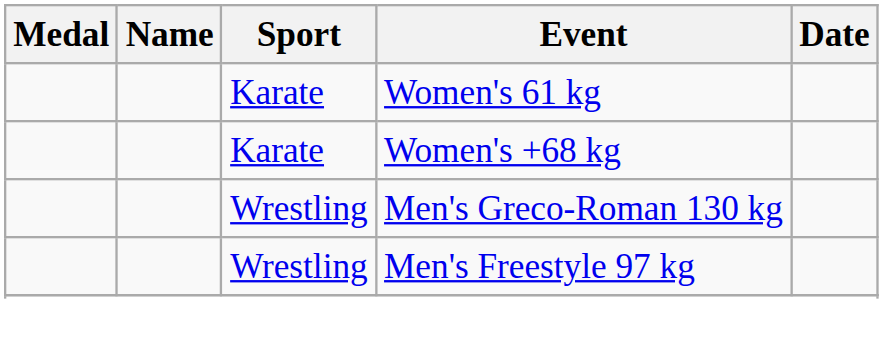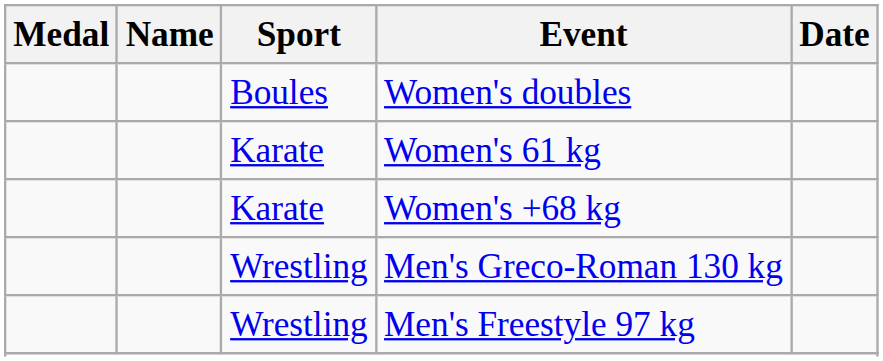+ row: Boules | Women's doubles
